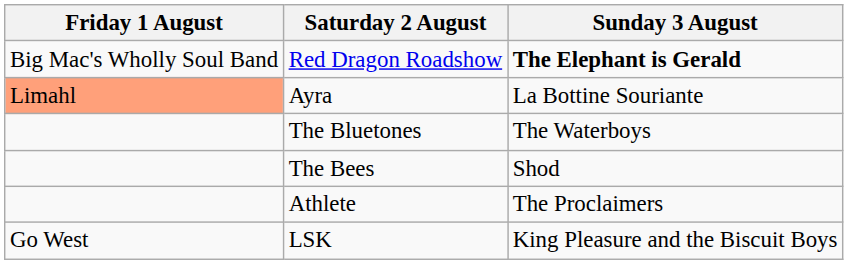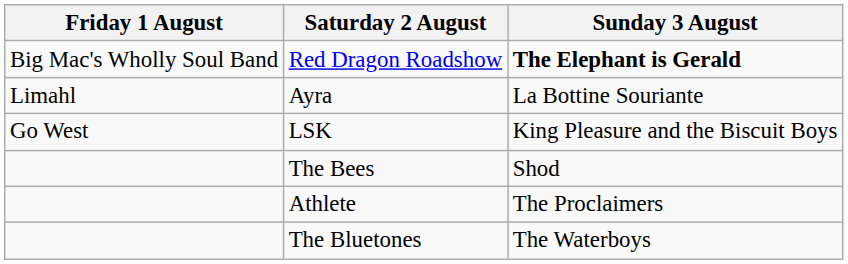Ayra | Friday 1 August: lightsalmon background -> no background
rows swapped: LSK <-> The Bluetones
